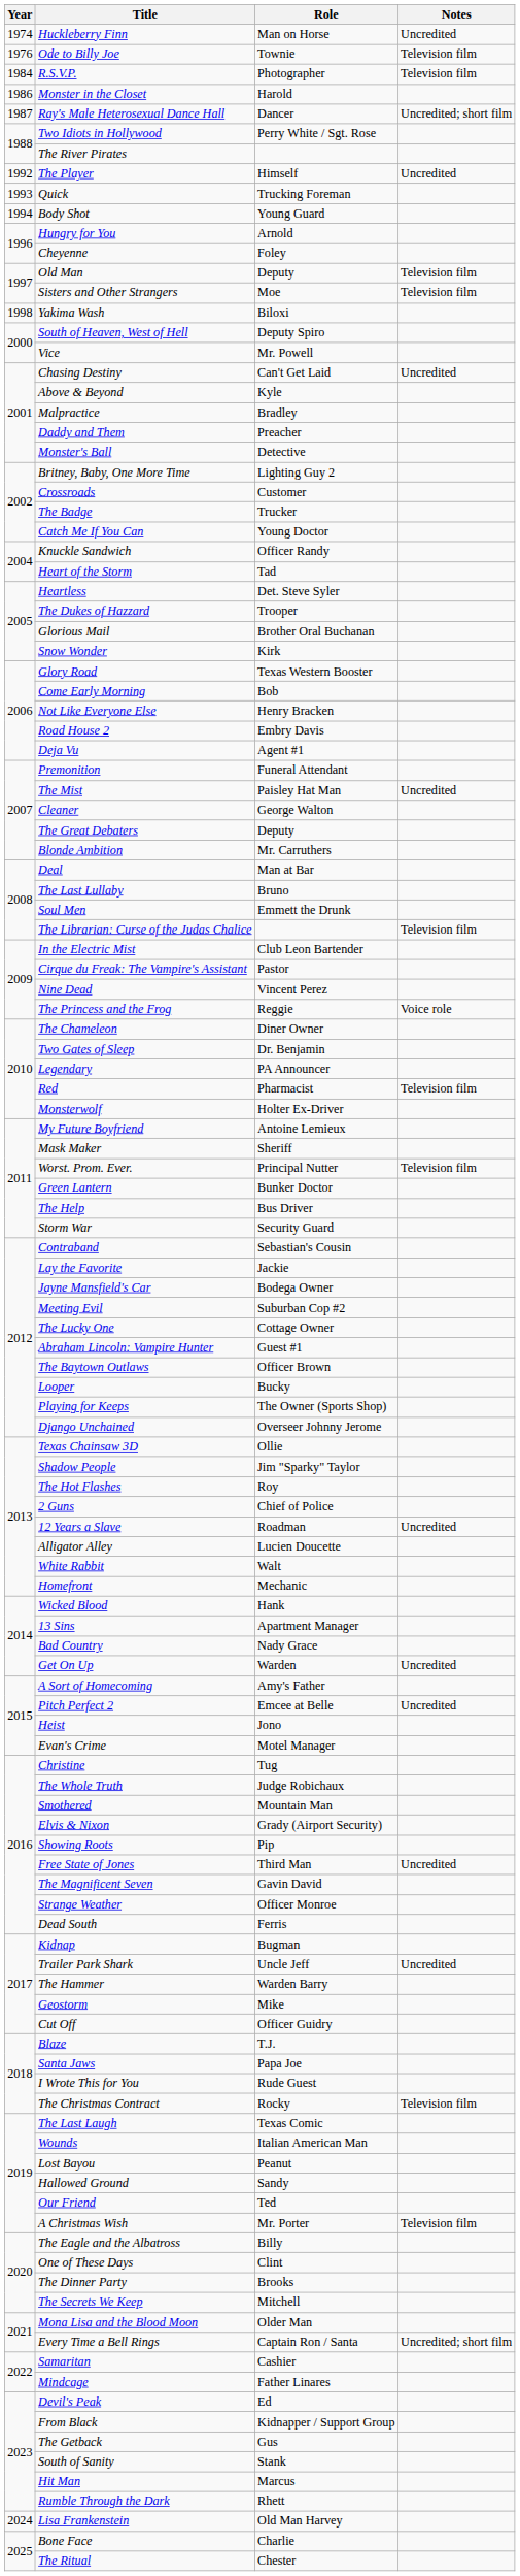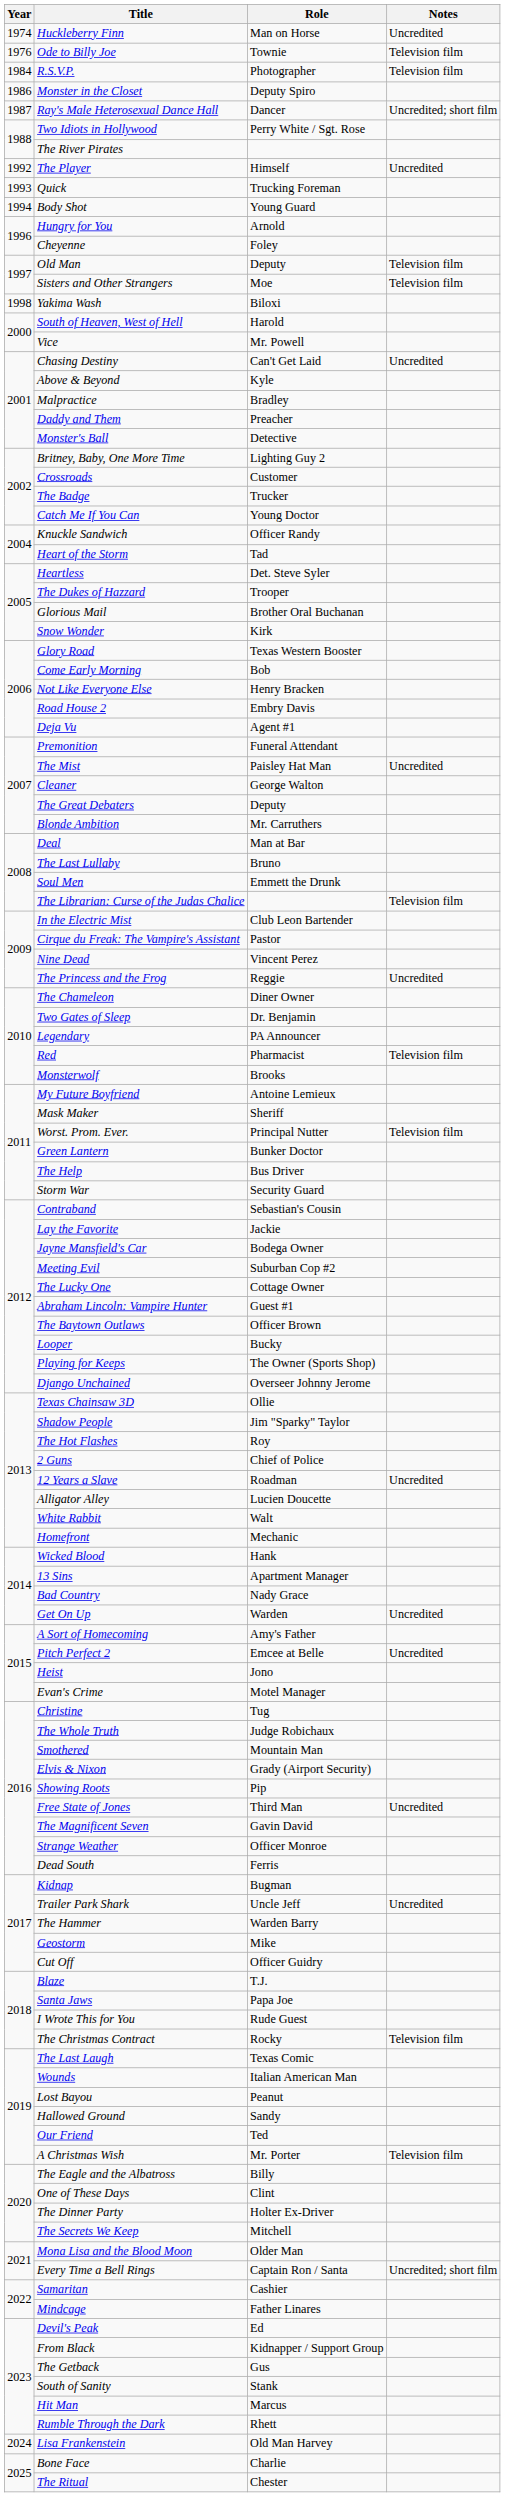Monster in the Closet | Role: Harold -> Deputy Spiro
South of Heaven, West of Hell | Role: Deputy Spiro -> Harold
The Princess and the Frog | Notes: Voice role -> Uncredited
Monsterwolf | Role: Holter Ex-Driver -> Brooks
The Dinner Party | Role: Brooks -> Holter Ex-Driver
